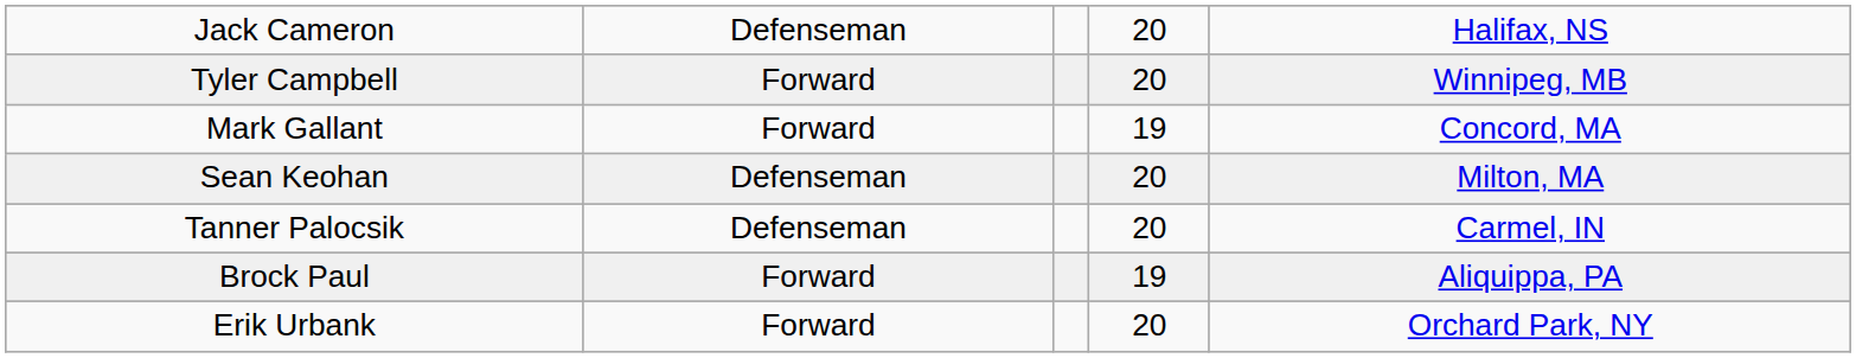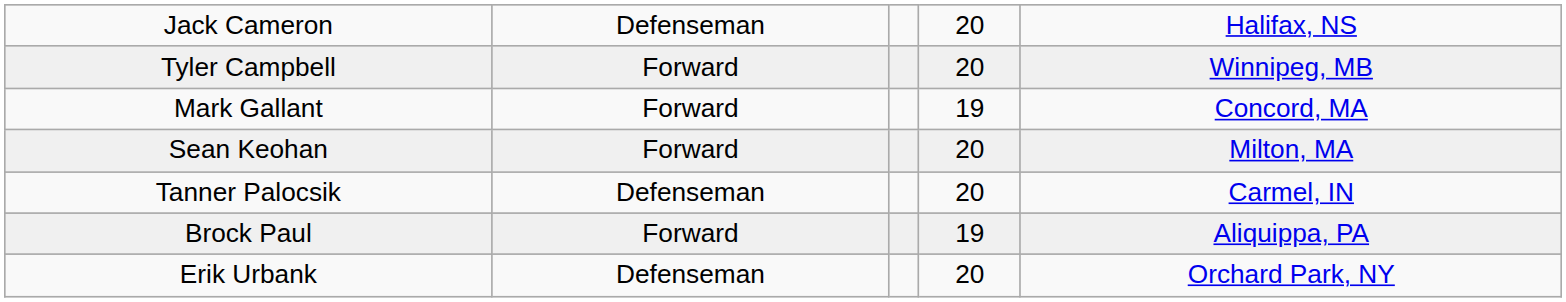Sean Keohan | column 2: Defenseman -> Forward
Erik Urbank | column 2: Forward -> Defenseman
